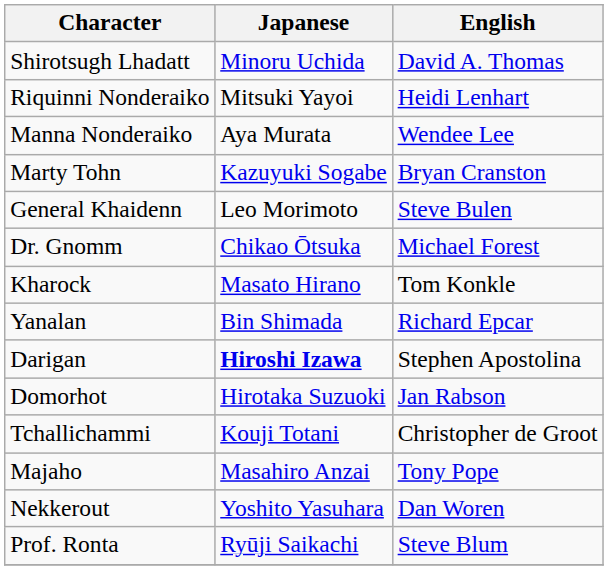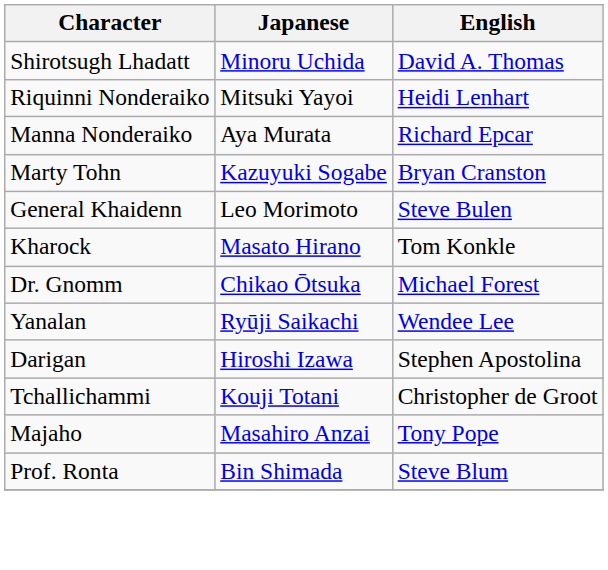Manna Nonderaiko | English: Wendee Lee -> Richard Epcar
rows swapped: Dr. Gnomm <-> Kharock
Yanalan | Japanese: Bin Shimada -> Ryūji Saikachi
Yanalan | English: Richard Epcar -> Wendee Lee
Darigan | Japanese: bold -> normal
- row: Domorhot | Hirotaka Suzuoki | Jan Rabson
- row: Nekkerout | Yoshito Yasuhara | Dan Woren
Prof. Ronta | Japanese: Ryūji Saikachi -> Bin Shimada
